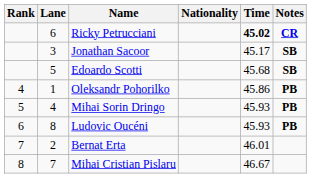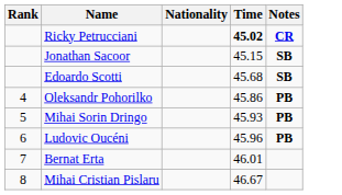- column: Lane | 6 | 3 | 5 | 1 | 4 | 8 | 2 | 7
Jonathan Sacoor | Time: 45.17 -> 45.15
Ludovic Oucéni | Time: 45.93 -> 45.96
